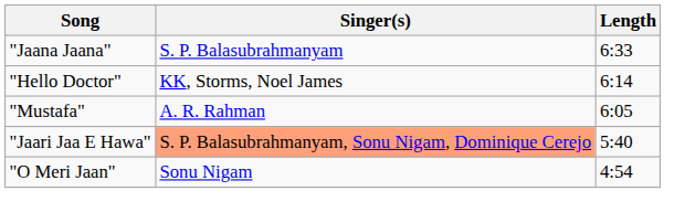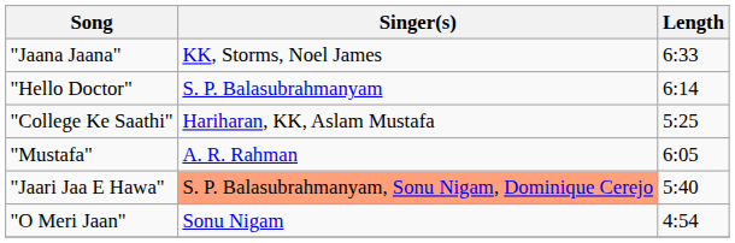"Jaana Jaana" | Singer(s): S. P. Balasubrahmanyam -> KK, Storms, Noel James
"Hello Doctor" | Singer(s): KK, Storms, Noel James -> S. P. Balasubrahmanyam
+ row: "College Ke Saathi" | Hariharan, KK, Aslam Mustafa | 5:25
